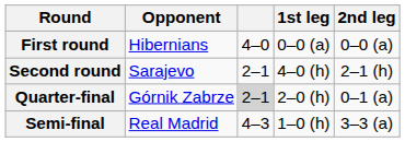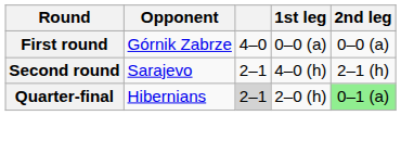First round | Opponent: Hibernians -> Górnik Zabrze
Quarter-final | Opponent: Górnik Zabrze -> Hibernians
Quarter-final | 2nd leg: no background -> lightgreen background
- row: Semi-final | Real Madrid | 4–3 | 1–0 (h) | 3–3 (a)
